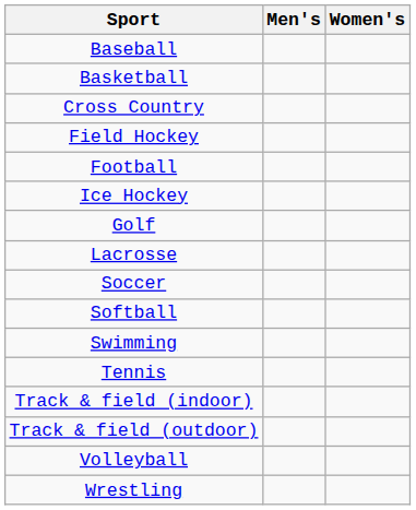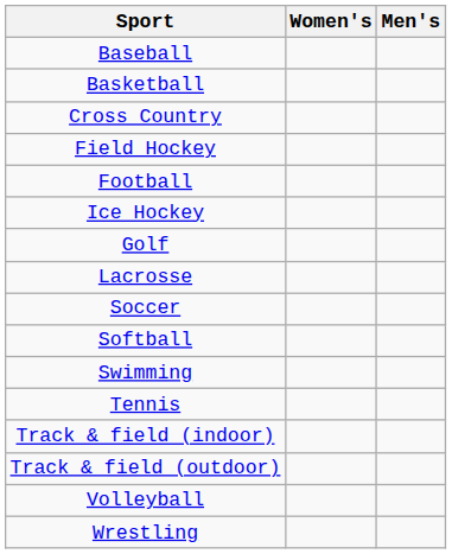columns swapped: Men's <-> Women's
